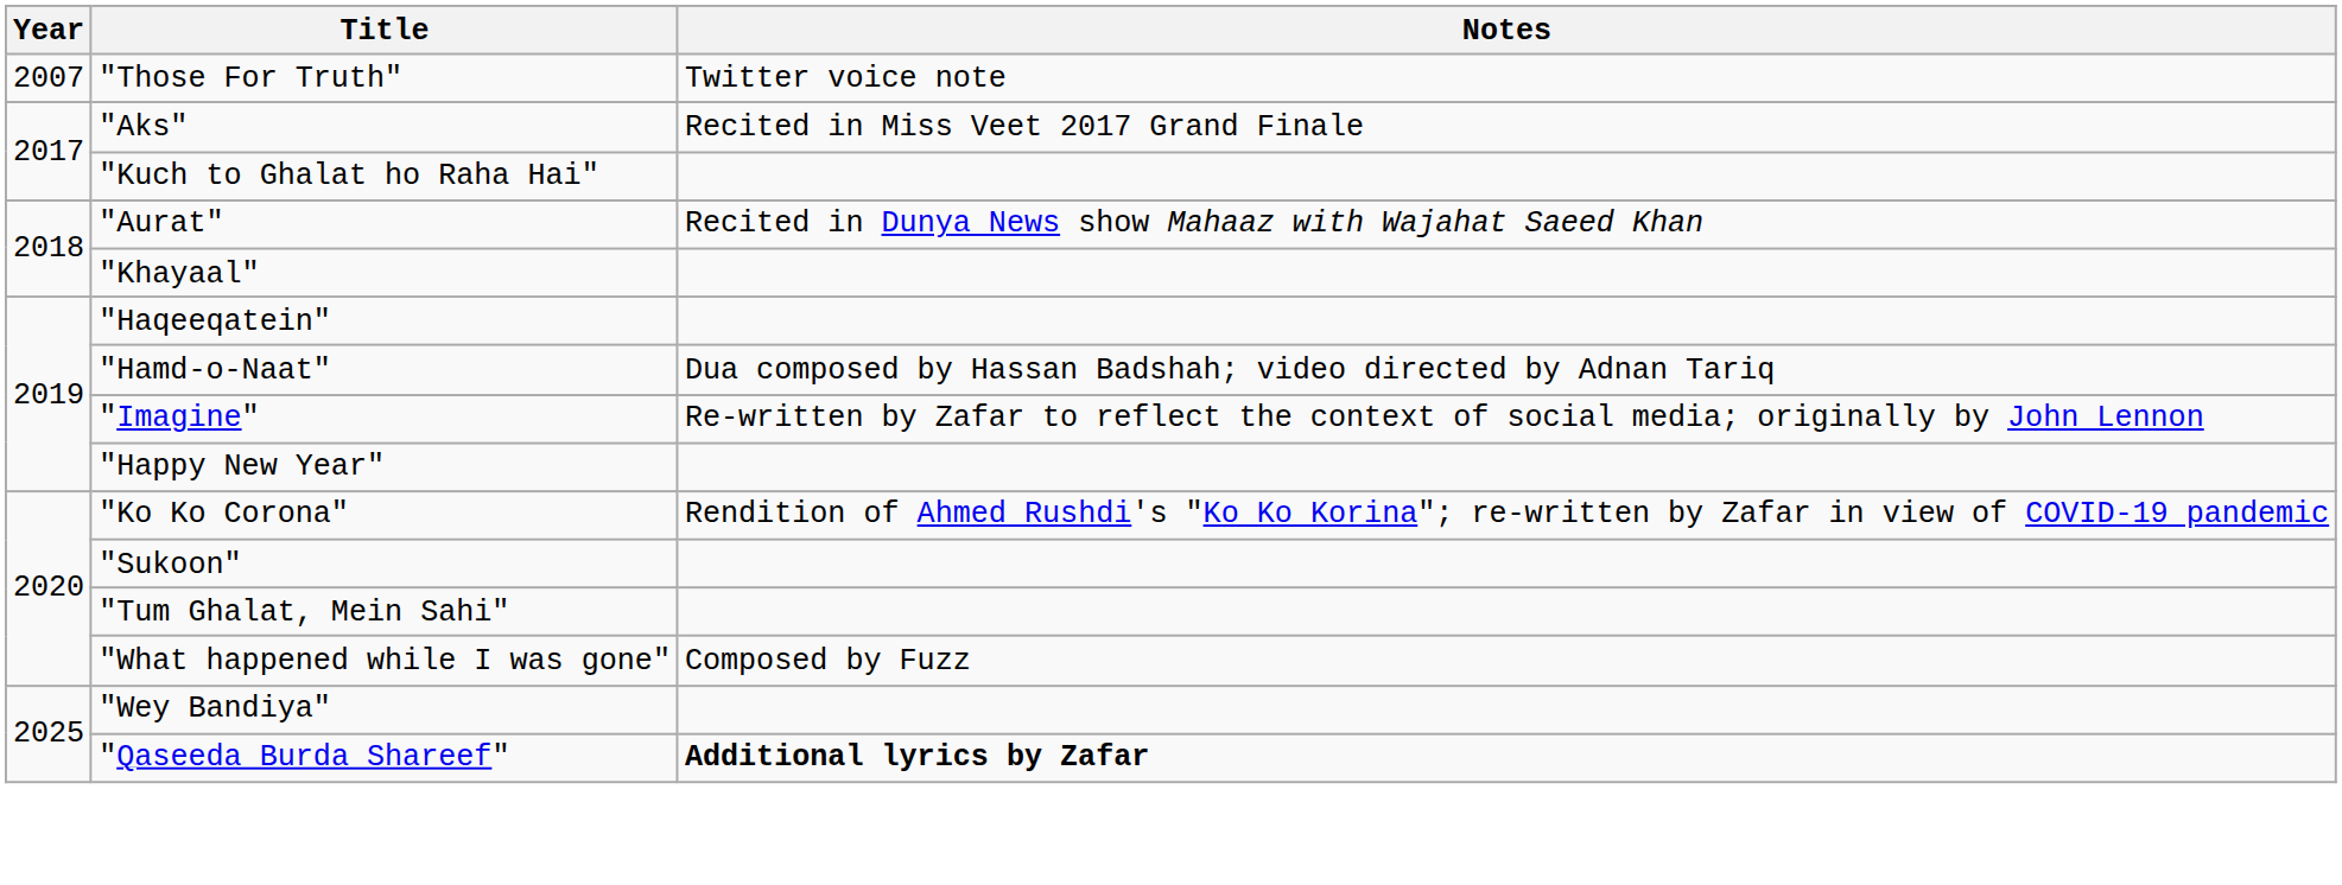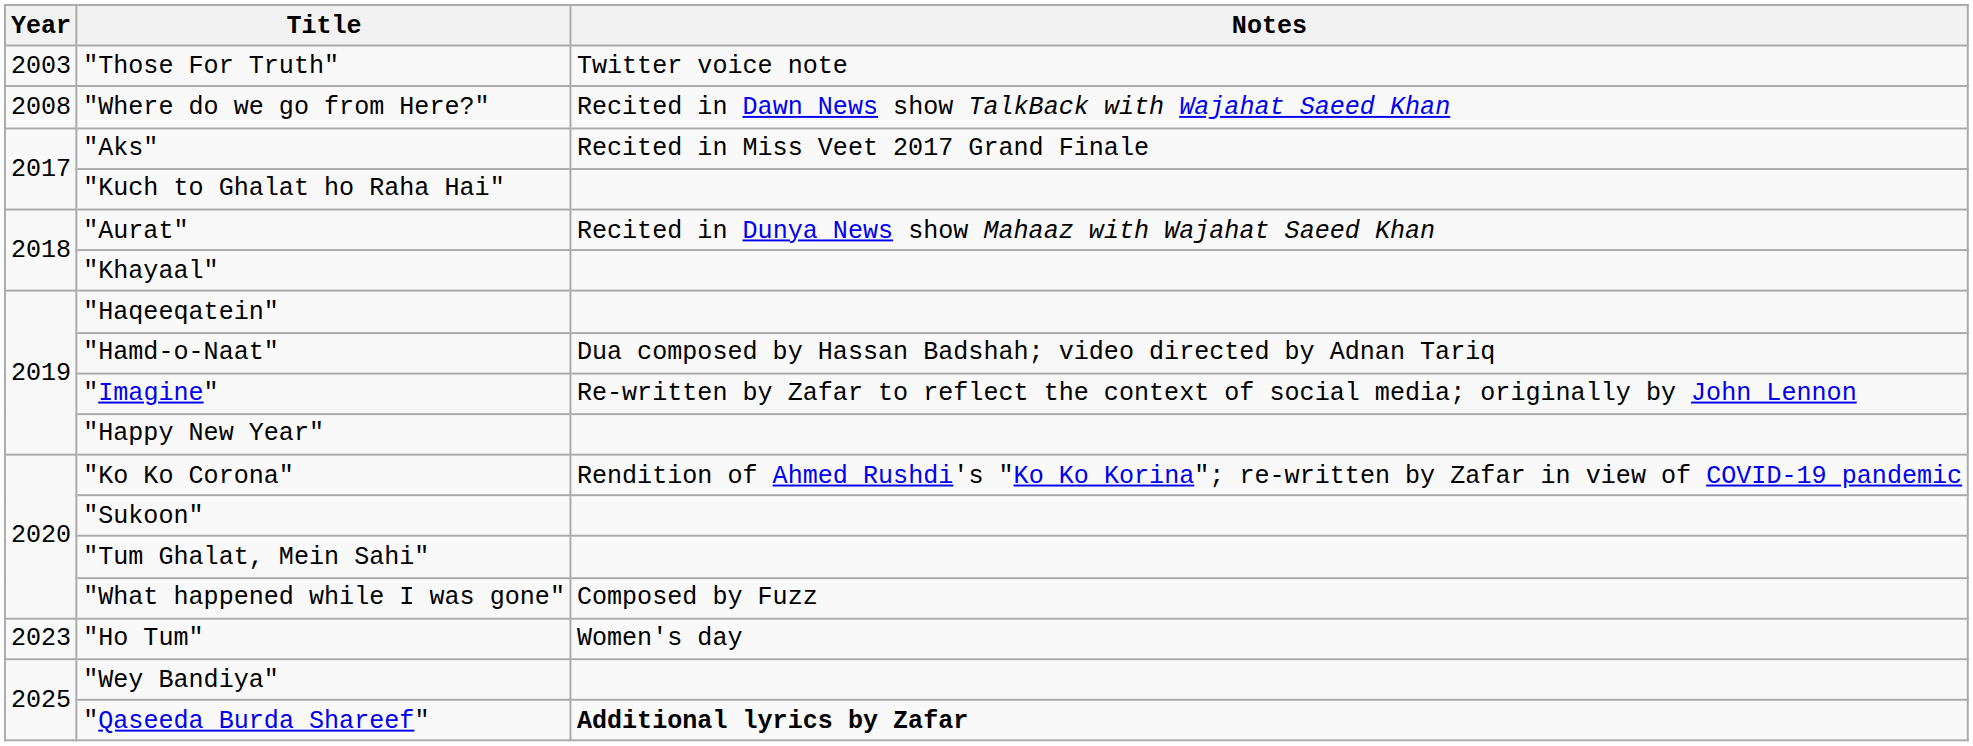"Those For Truth" | Year: 2007 -> 2003
+ row: 2008 | "Where do we go from Here?" | Recited in Dawn News show TalkBack with Wajahat Saeed Khan
+ row: 2023 | "Ho Tum" | Women's day
